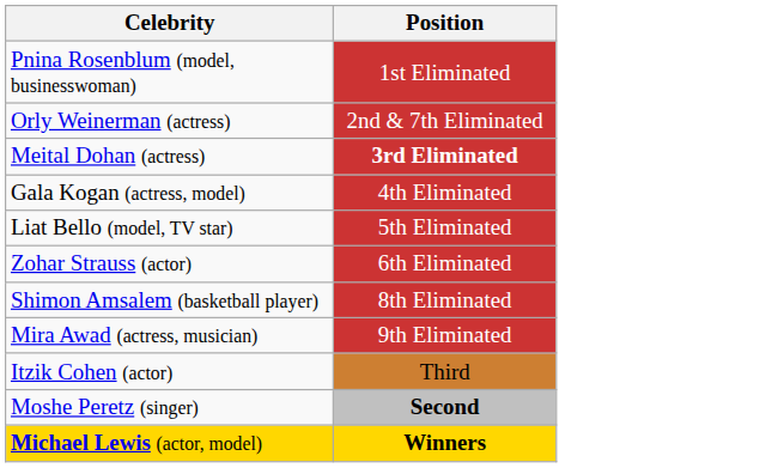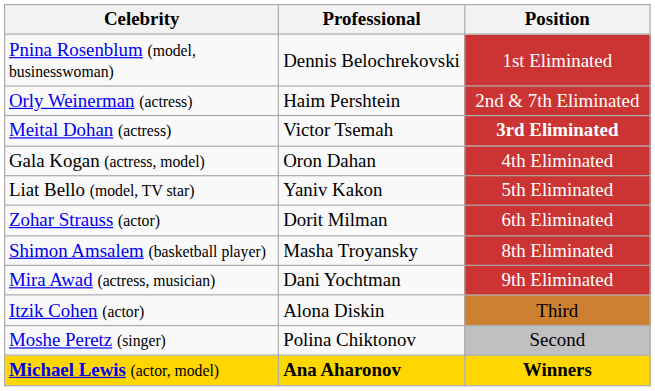+ column: Professional | Dennis Belochrekovski | Haim Pershtein | Victor Tsemah | Oron Dahan | Yaniv Kakon | Dorit Milman | Masha Troyansky | Dani Yochtman | Alona Diskin | Polina Chiktonov | Ana Aharonov
Moshe Peretz (singer) | Position: bold -> normal
